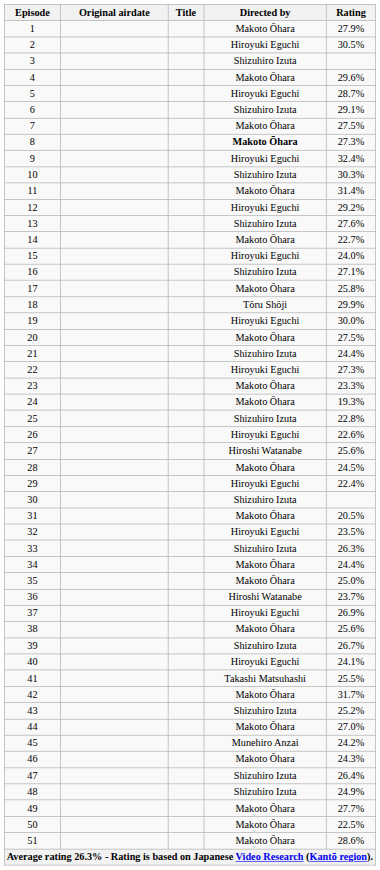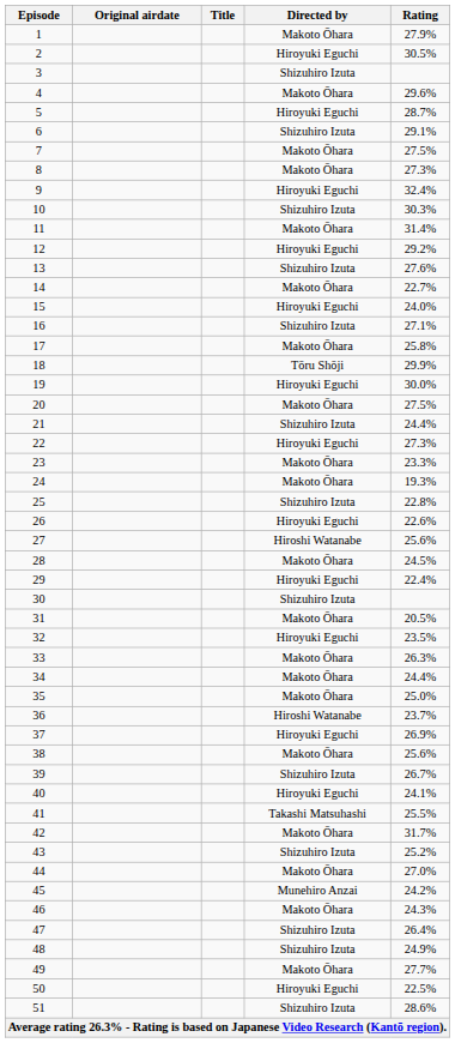8 | Directed by: bold -> normal
33 | Directed by: Shizuhiro Izuta -> Makoto Ōhara
50 | Directed by: Makoto Ōhara -> Hiroyuki Eguchi
51 | Directed by: Makoto Ōhara -> Shizuhiro Izuta
